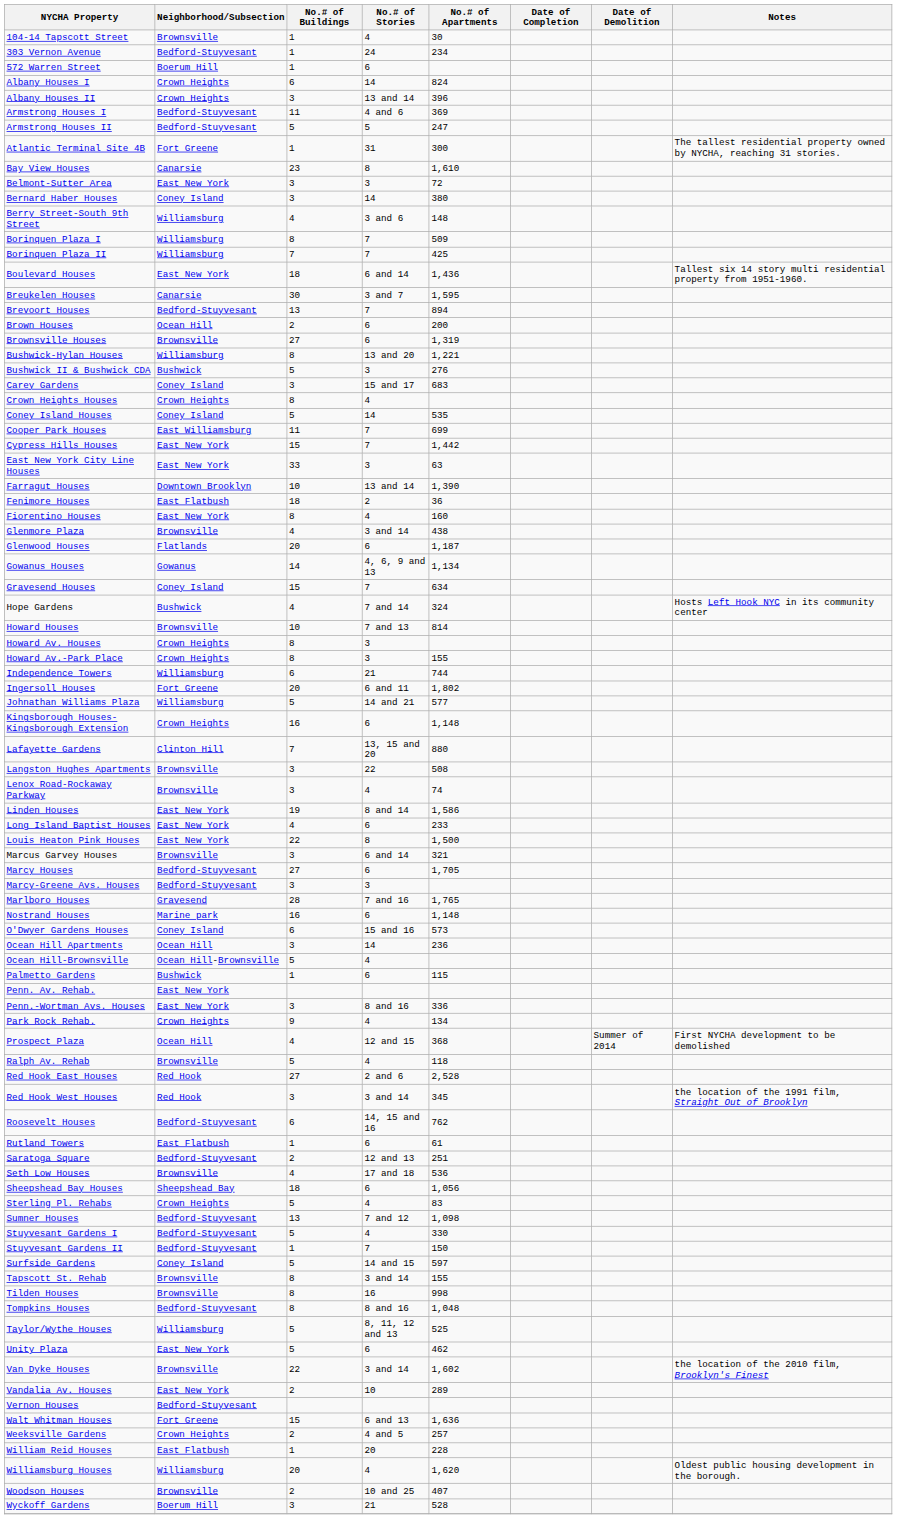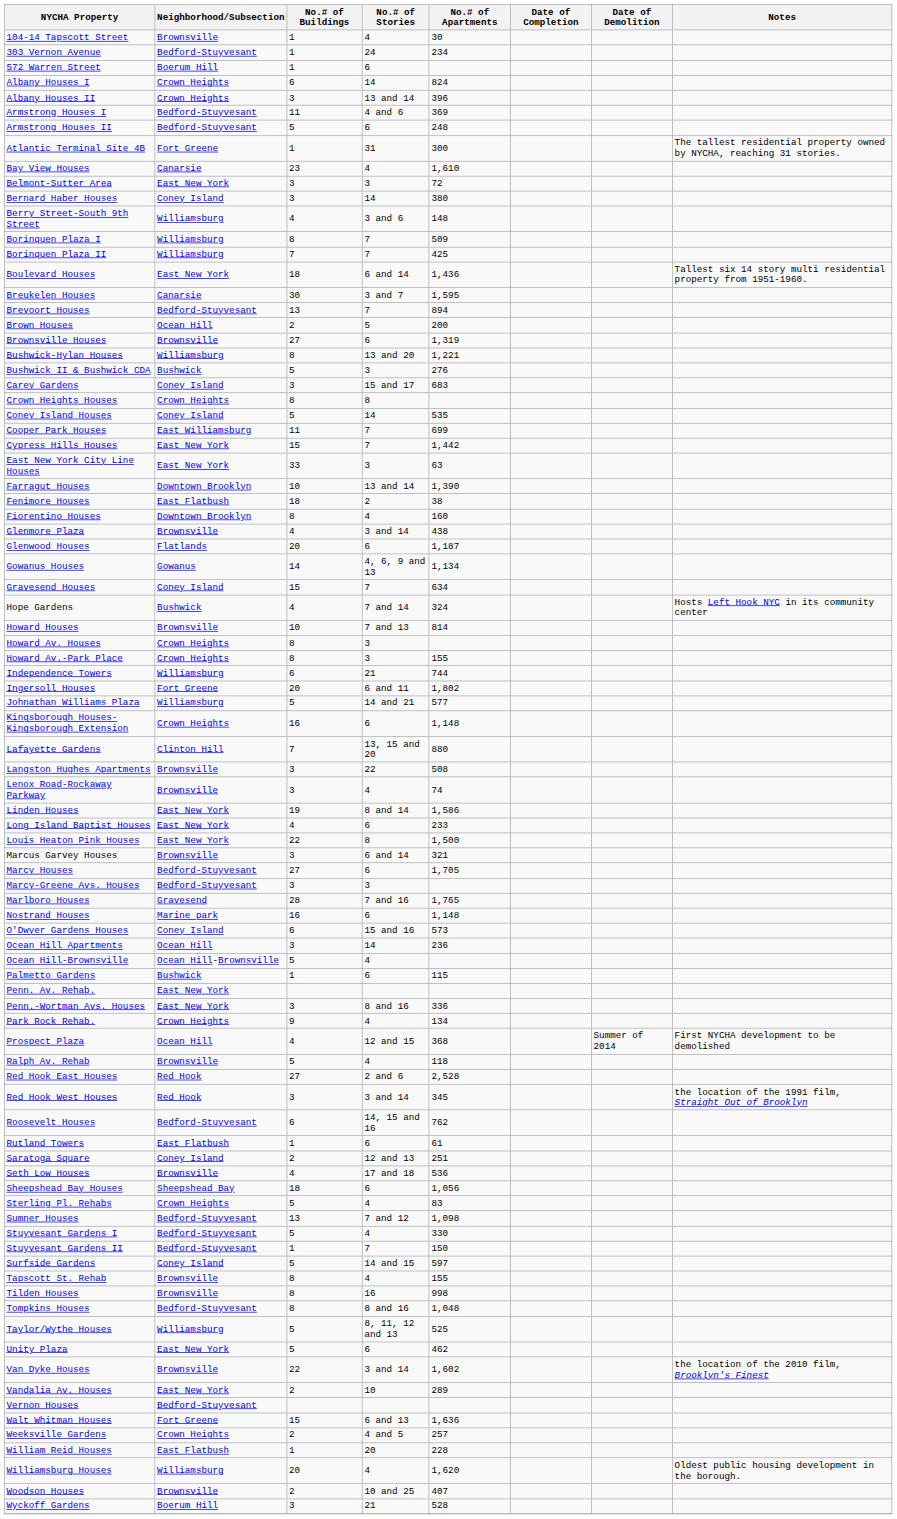Armstrong Houses II | No.# of Stories: 5 -> 6
Armstrong Houses II | No.# of Apartments: 247 -> 248
Bay View Houses | No.# of Stories: 8 -> 4
Brown Houses | No.# of Stories: 6 -> 5
Crown Heights Houses | No.# of Stories: 4 -> 8
Fenimore Houses | No.# of Apartments: 36 -> 38
Fiorentino Houses | Neighborhood/Subsection: East New York -> Downtown Brooklyn
Saratoga Square | Neighborhood/Subsection: Bedford-Stuyvesant -> Coney Island
Tapscott St. Rehab | No.# of Stories: 3 and 14 -> 4
